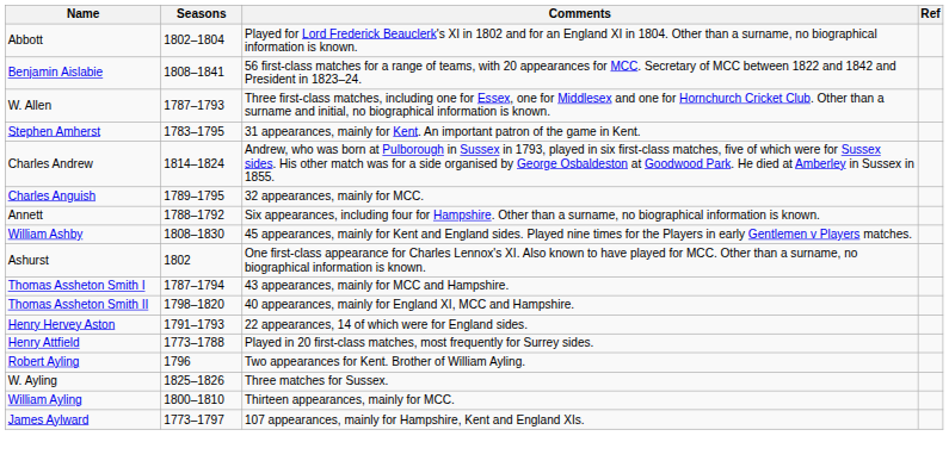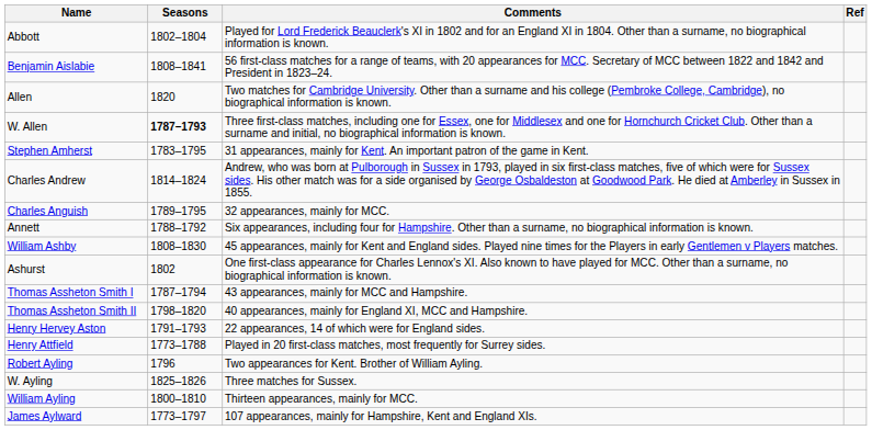+ row: Allen | 1820 | Two matches for Cambridge University. Other than a surname and his college (Pembroke College, Cambridge), no biographical information is known.
W. Allen | Seasons: normal -> bold
